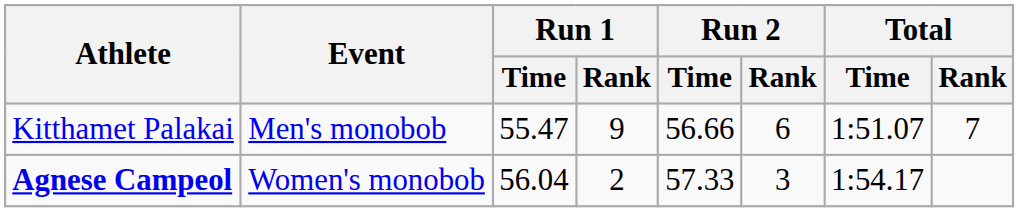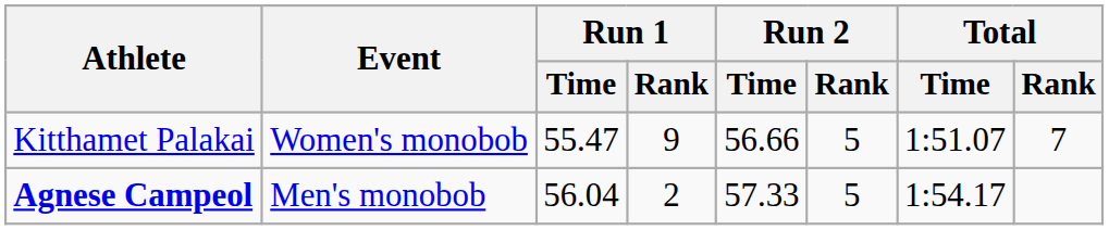Kitthamet Palakai | Event: Men's monobob -> Women's monobob
Kitthamet Palakai | Run 2 / Rank: 6 -> 5
Agnese Campeol | Event: Women's monobob -> Men's monobob
Agnese Campeol | Run 2 / Rank: 3 -> 5
